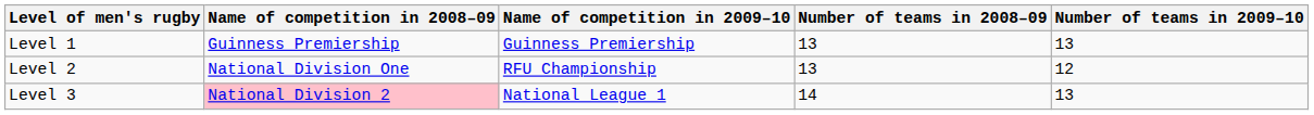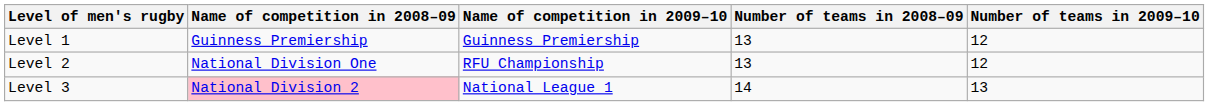Level 1 | Number of teams in 2009–10: 13 -> 12
